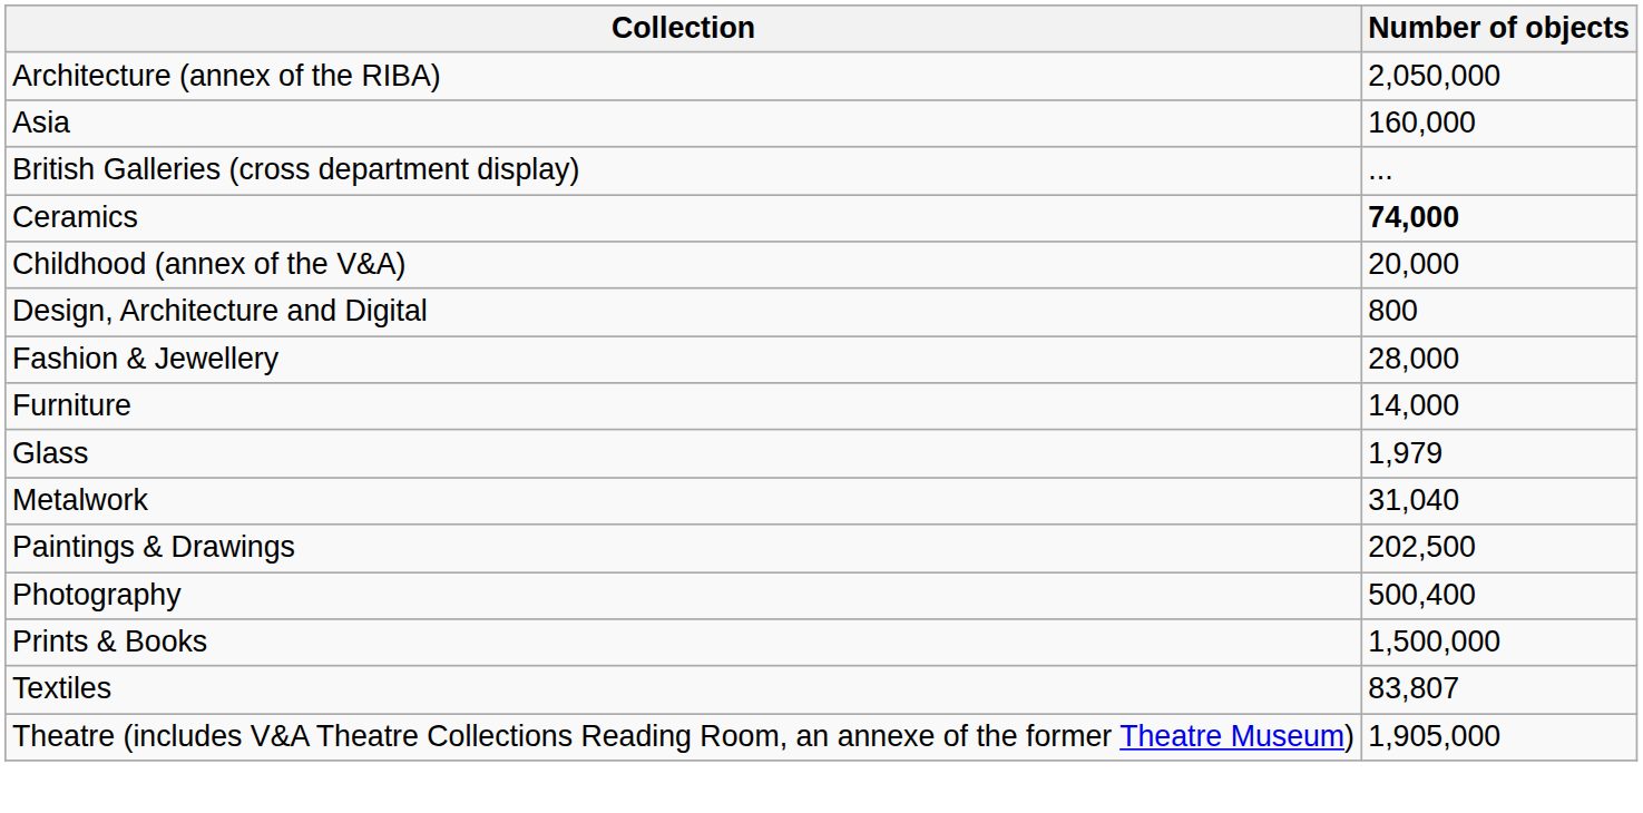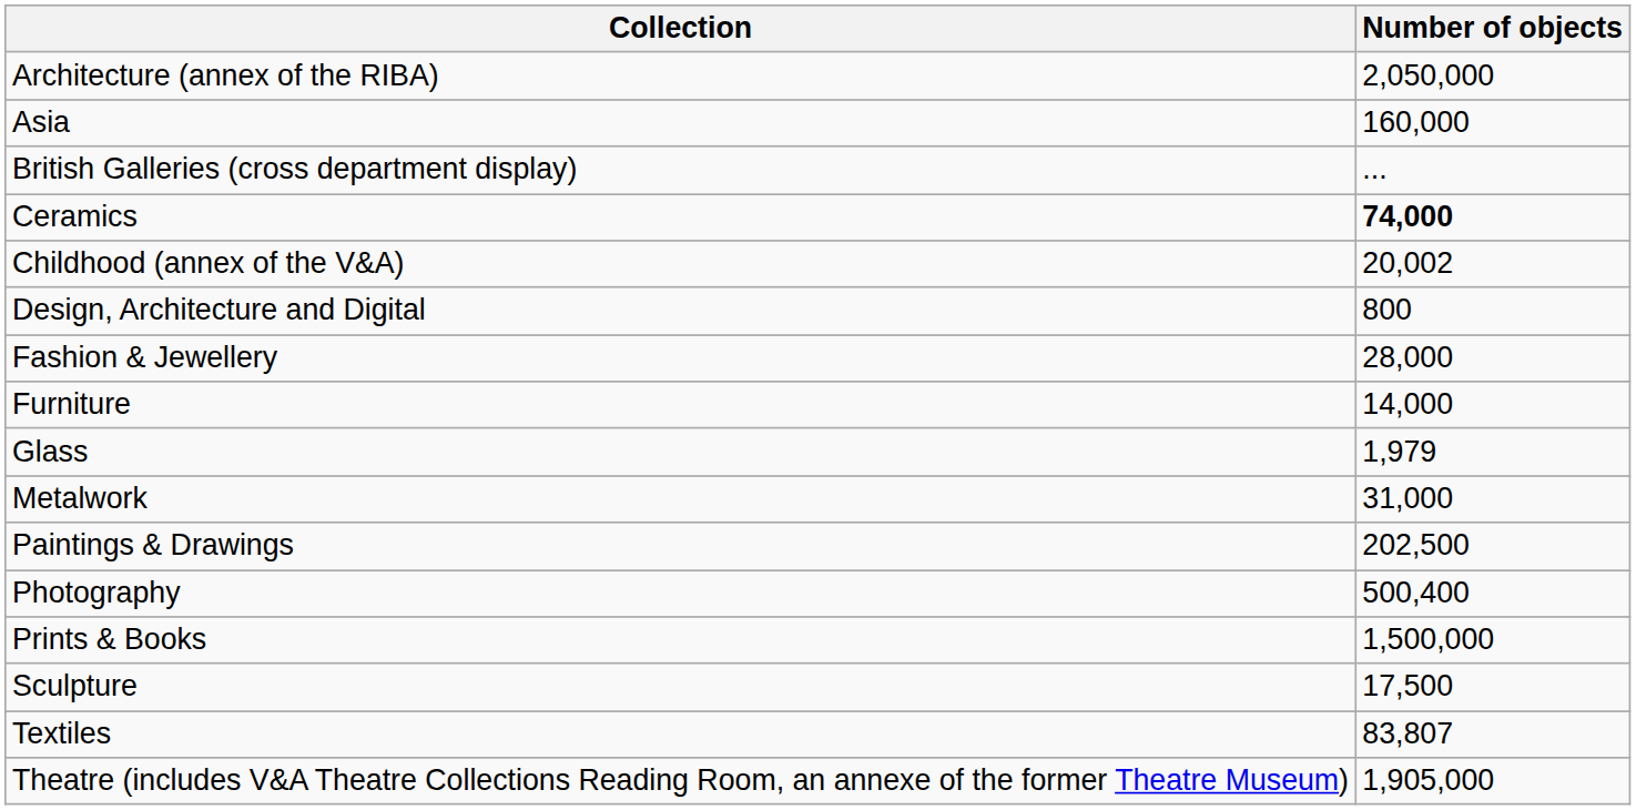Childhood (annex of the V&A) | Number of objects: 20,000 -> 20,002
Metalwork | Number of objects: 31,040 -> 31,000
+ row: Sculpture | 17,500
